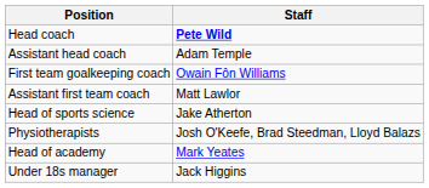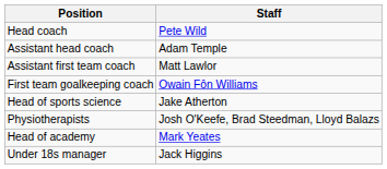Head coach | Staff: bold -> normal
rows swapped: Assistant first team coach <-> First team goalkeeping coach
